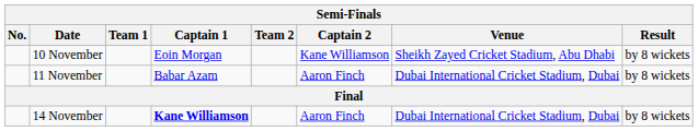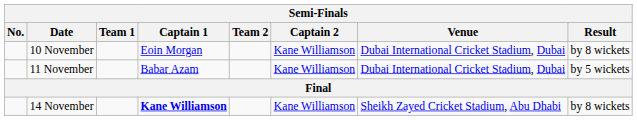10 November | Venue: Sheikh Zayed Cricket Stadium, Abu Dhabi -> Dubai International Cricket Stadium, Dubai
11 November | Captain 2: Aaron Finch -> Kane Williamson
11 November | Result: by 8 wickets -> by 5 wickets
14 November | Captain 2: Aaron Finch -> Kane Williamson
14 November | Venue: Dubai International Cricket Stadium, Dubai -> Sheikh Zayed Cricket Stadium, Abu Dhabi
